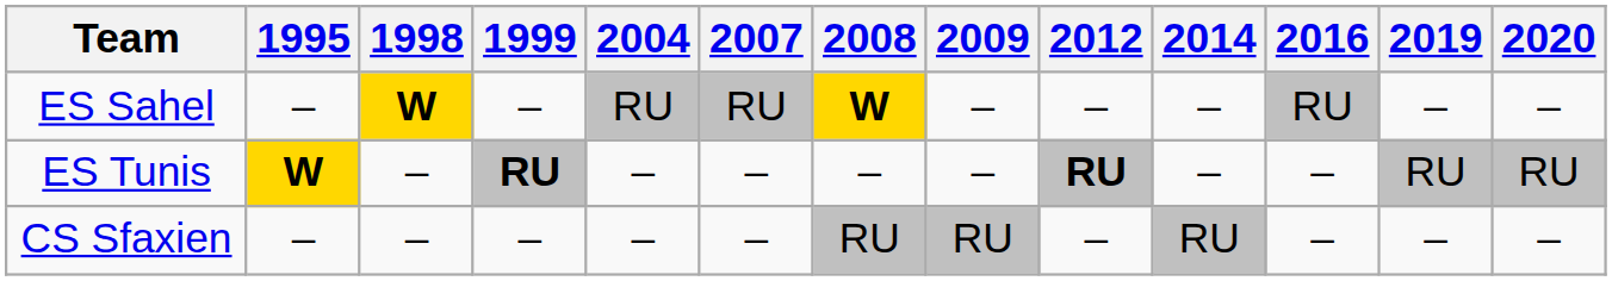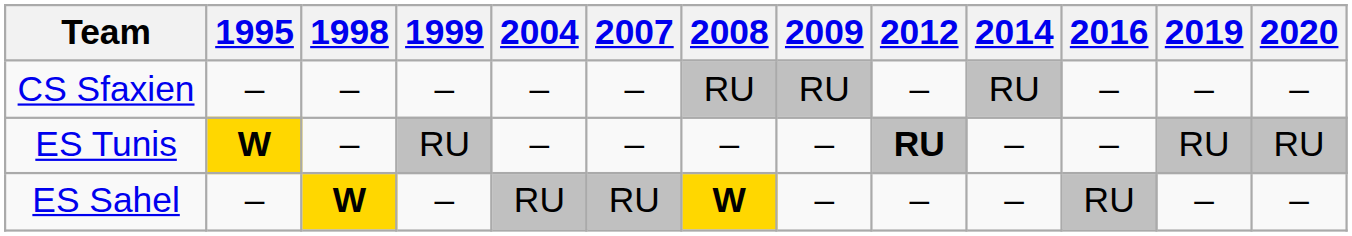rows swapped: ES Sahel <-> CS Sfaxien
ES Tunis | 1999: bold -> normal
